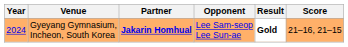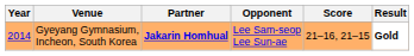columns swapped: Score <-> Result
Gyeyang Gymnasium, Incheon, South Korea | Year: 2024 -> 2014
